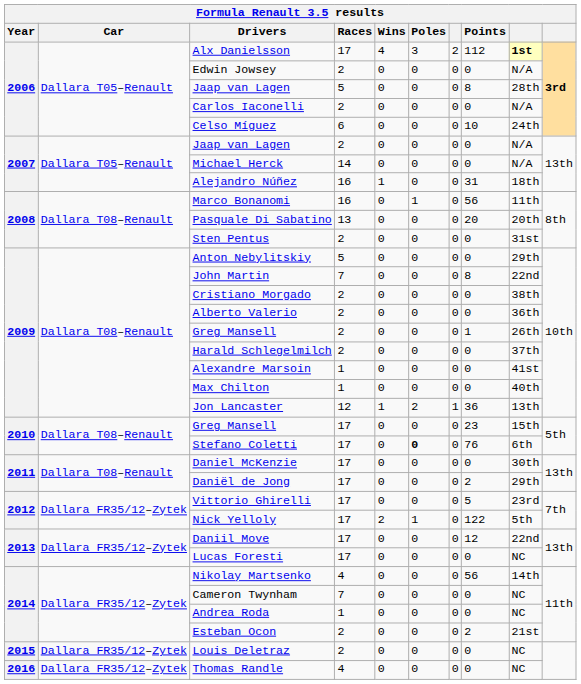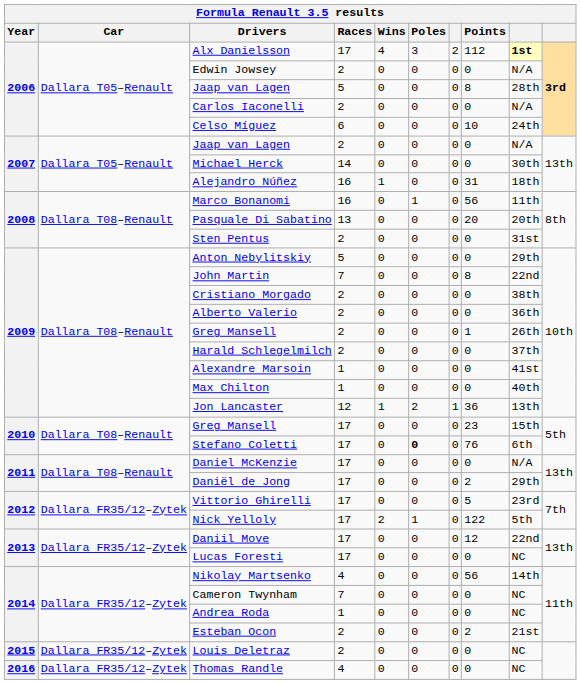Michael Herck | column 9: N/A -> 30th
Daniel McKenzie | column 9: 30th -> N/A
